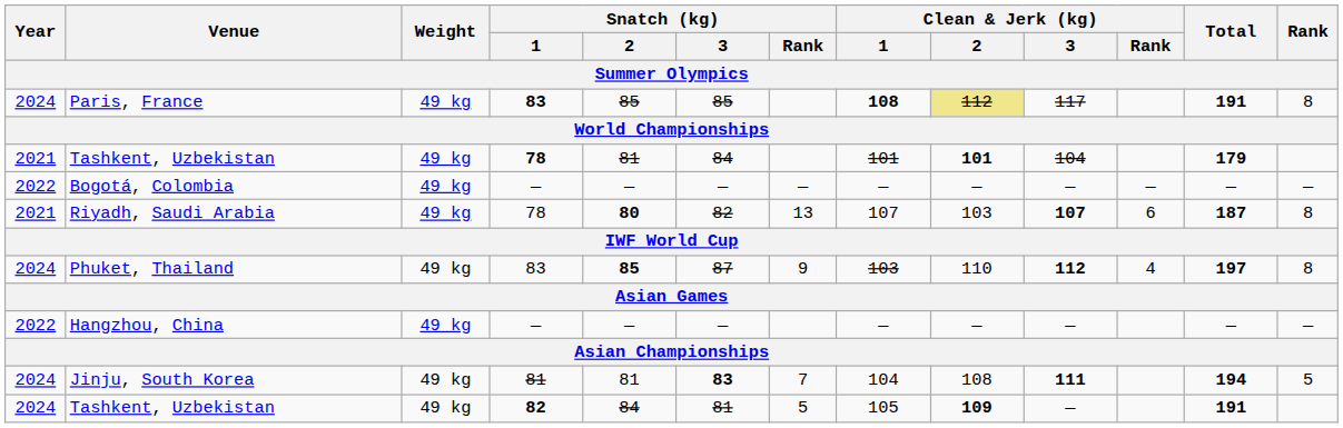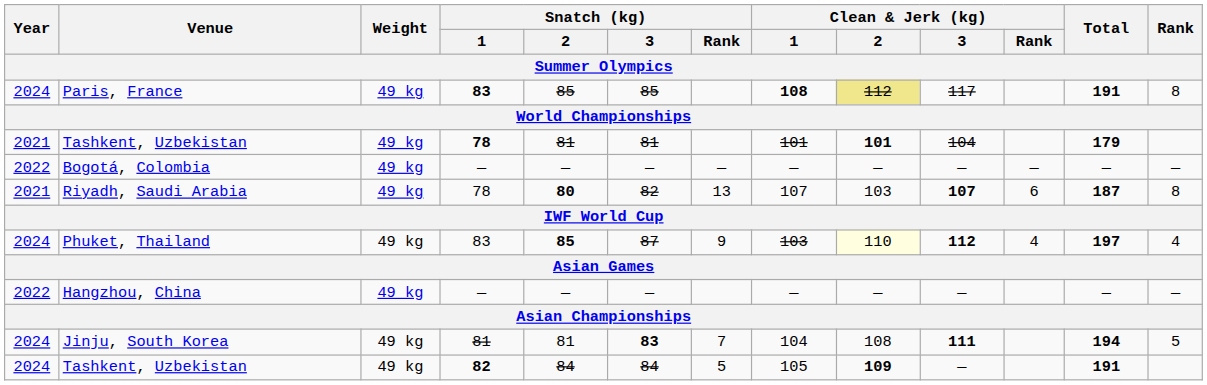Tashkent, Uzbekistan / 78 | Snatch (kg) / 3: 84 -> 81
Phuket, Thailand | Clean & Jerk (kg) / 2: no background -> lightyellow background
Phuket, Thailand | Rank: 8 -> 4
Tashkent, Uzbekistan / 82 | Snatch (kg) / 3: 81 -> 84
